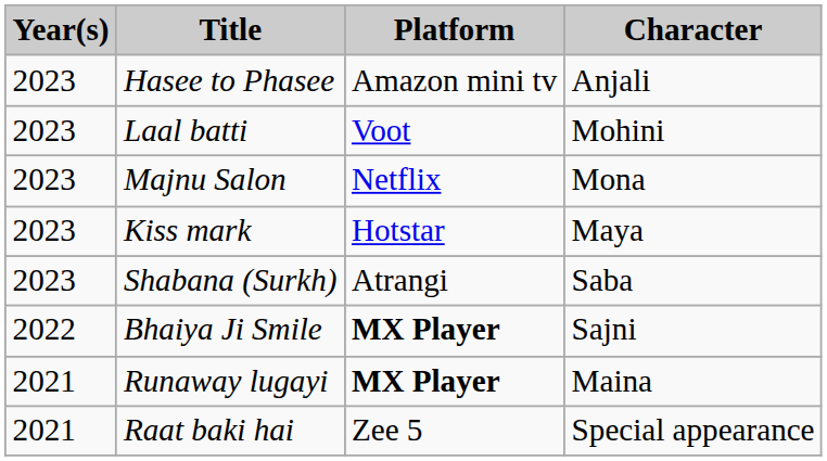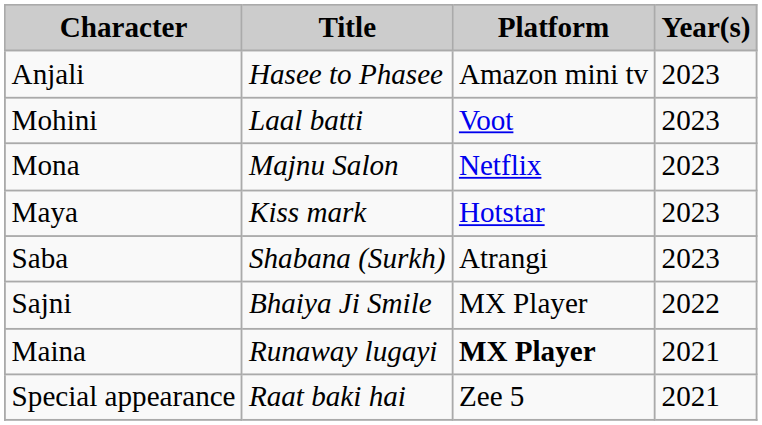columns swapped: Year(s) <-> Character
Bhaiya Ji Smile | Platform: bold -> normal
